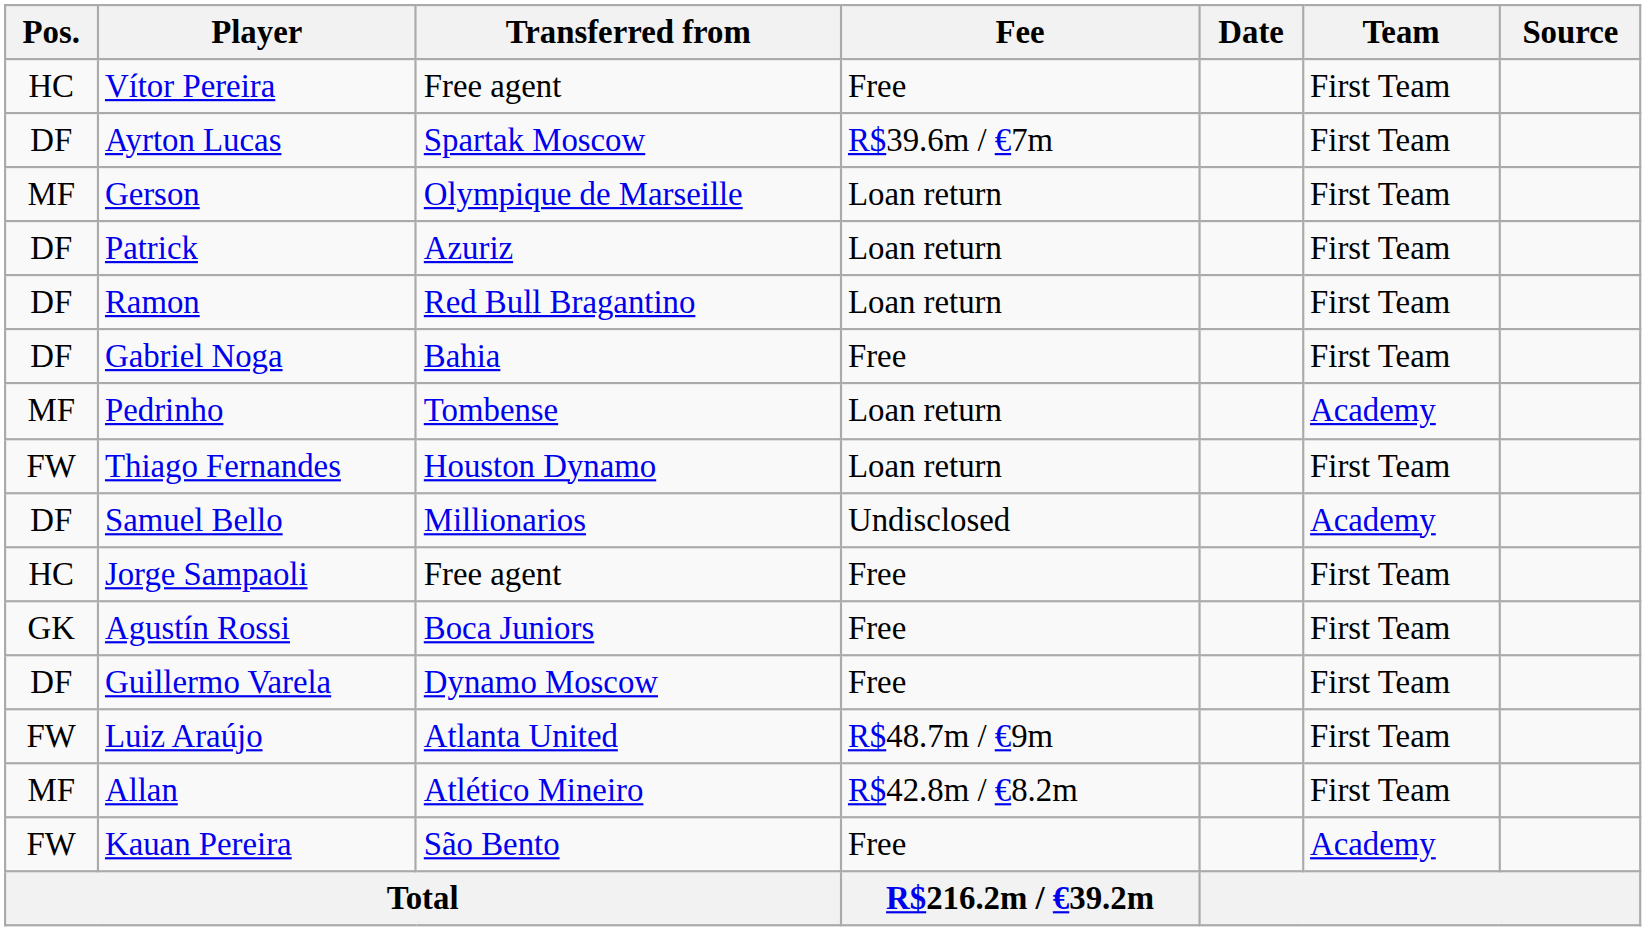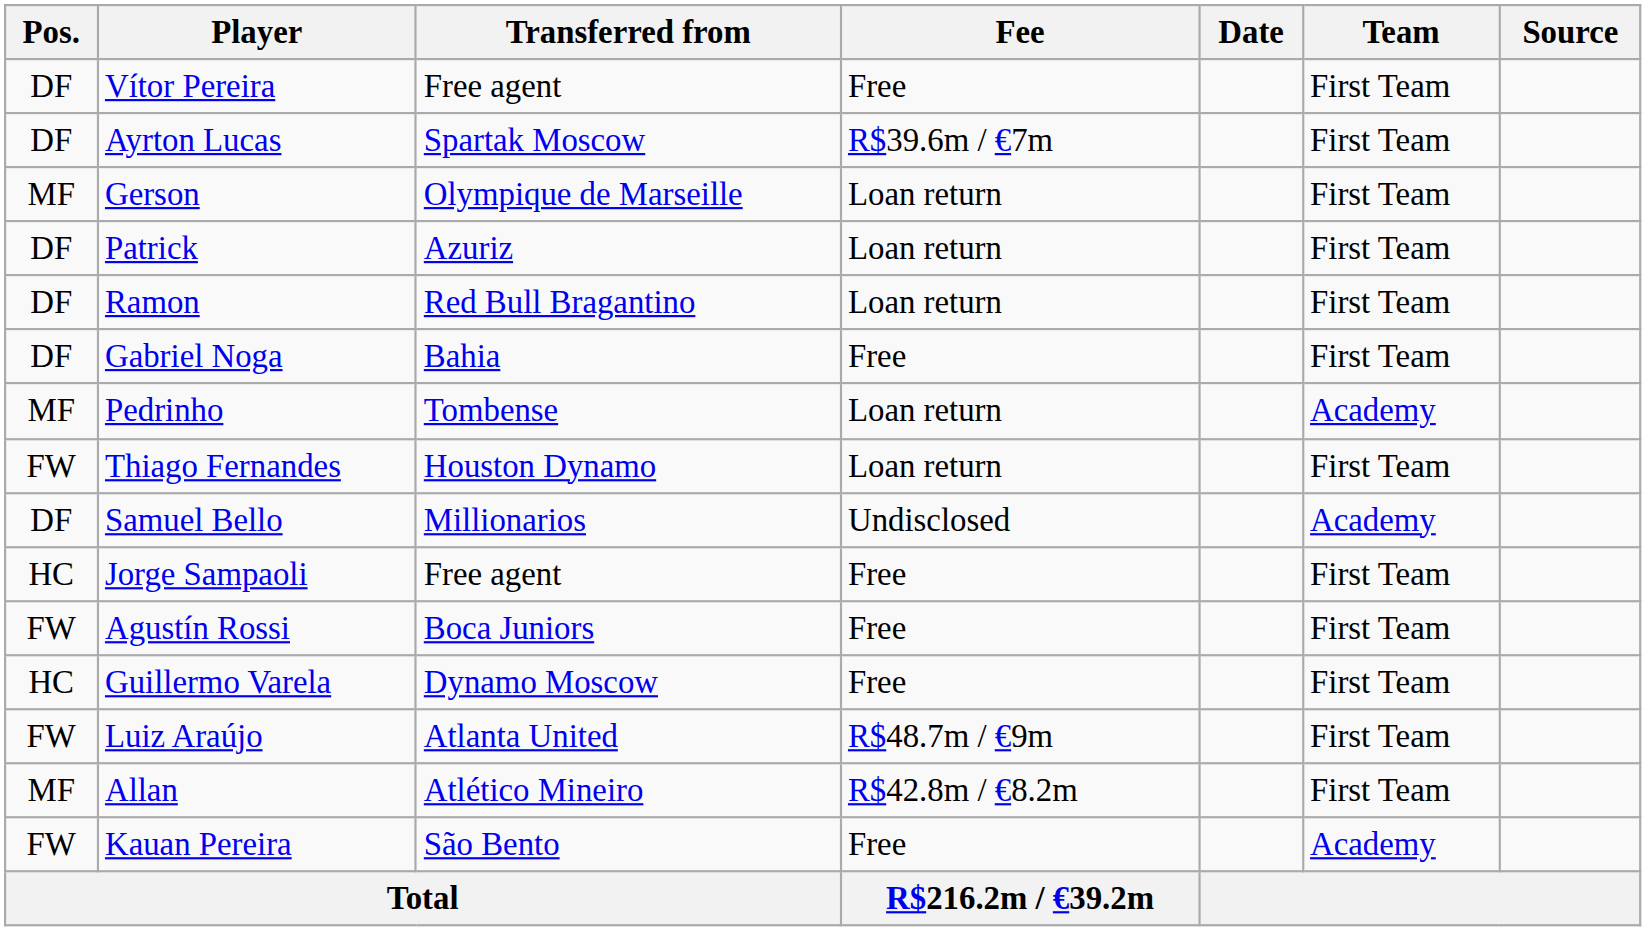Vítor Pereira | Pos.: HC -> DF
Agustín Rossi | Pos.: GK -> FW
Guillermo Varela | Pos.: DF -> HC
